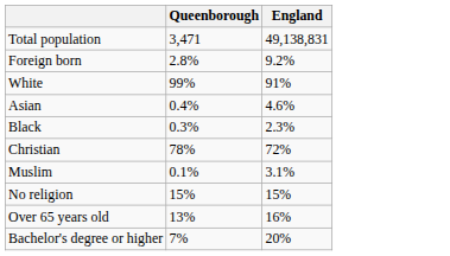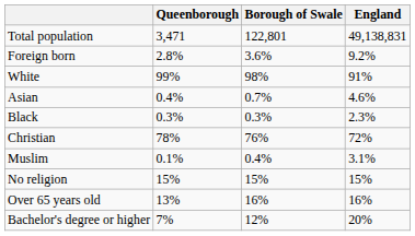+ column: Borough of Swale | 122,801 | 3.6% | 98% | 0.7% | 0.3% | 76% | 0.4% | 15% | 16% | 12%
